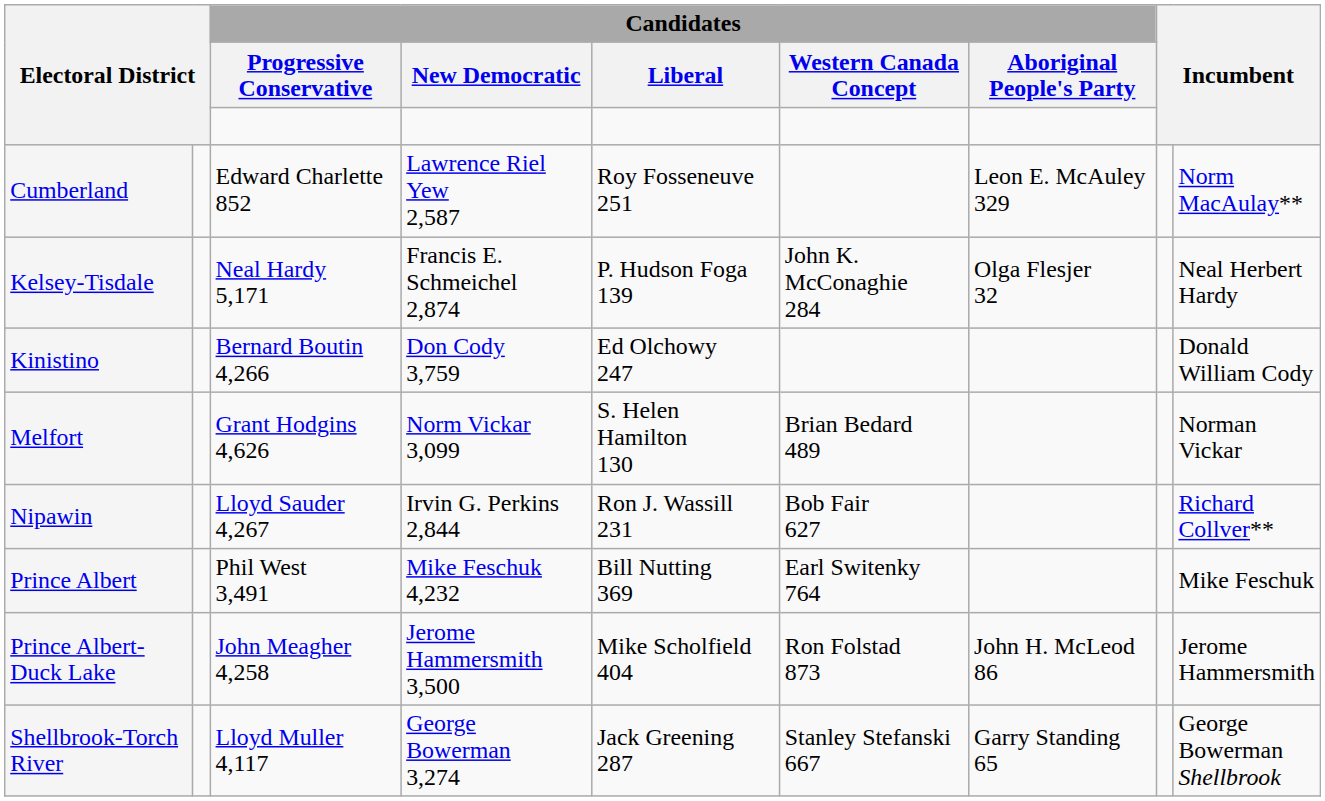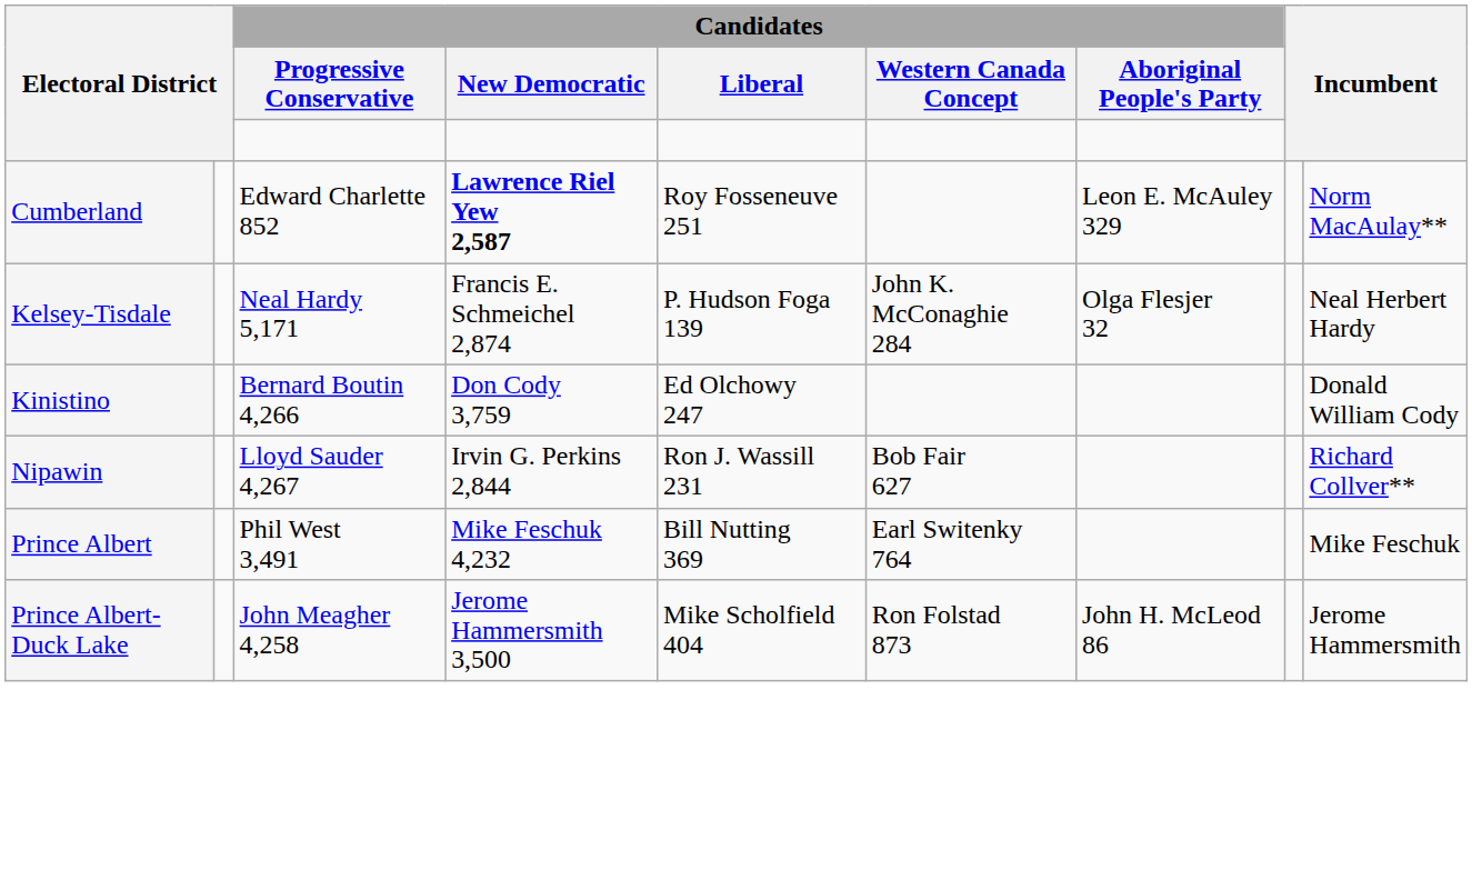Cumberland | Candidates / New Democratic: normal -> bold
- row: Melfort | Grant Hodgins 4,626 | Norm Vickar 3,099 | S. Helen Hamilton 130 | Brian Bedard 489 | Norman Vickar
- row: Shellbrook-Torch River | Lloyd Muller 4,117 | George Bowerman 3,274 | Jack Greening 287 | Stanley Stefanski 667 | Garry Standing 65 | George Bowerman Shellbrook
